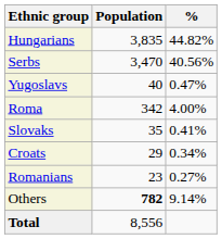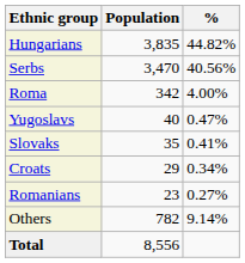rows swapped: Roma <-> Yugoslavs
Others | Population: bold -> normal
